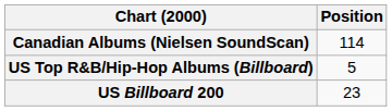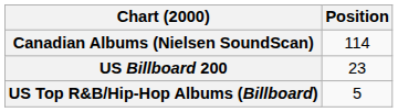rows swapped: US Billboard 200 <-> US Top R&B/Hip-Hop Albums (Billboard)
